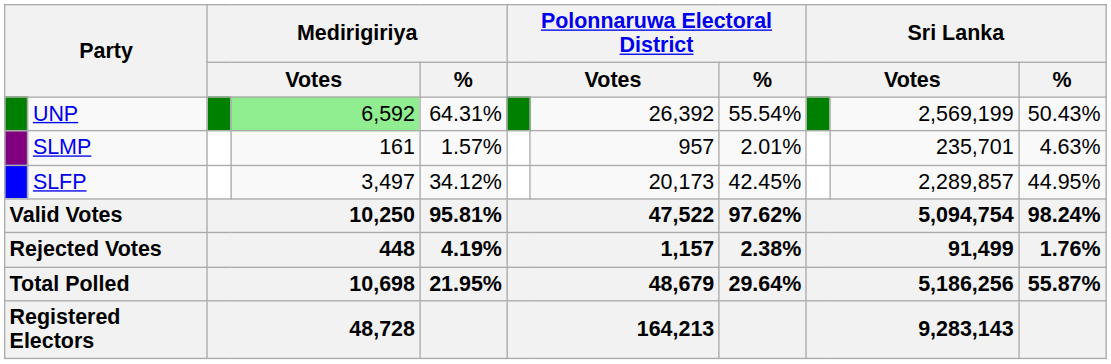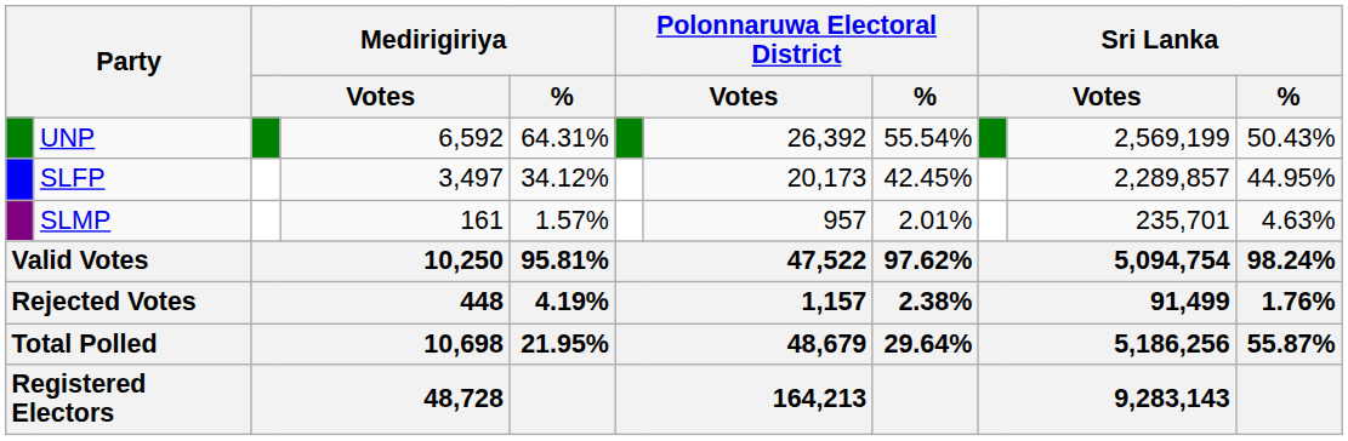UNP | column 4: lightgreen background -> no background
rows swapped: SLFP <-> SLMP
